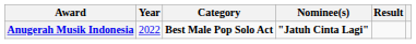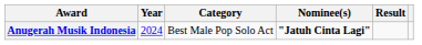Anugerah Musik Indonesia | Year: 2022 -> 2024
Anugerah Musik Indonesia | Category: bold -> normal
